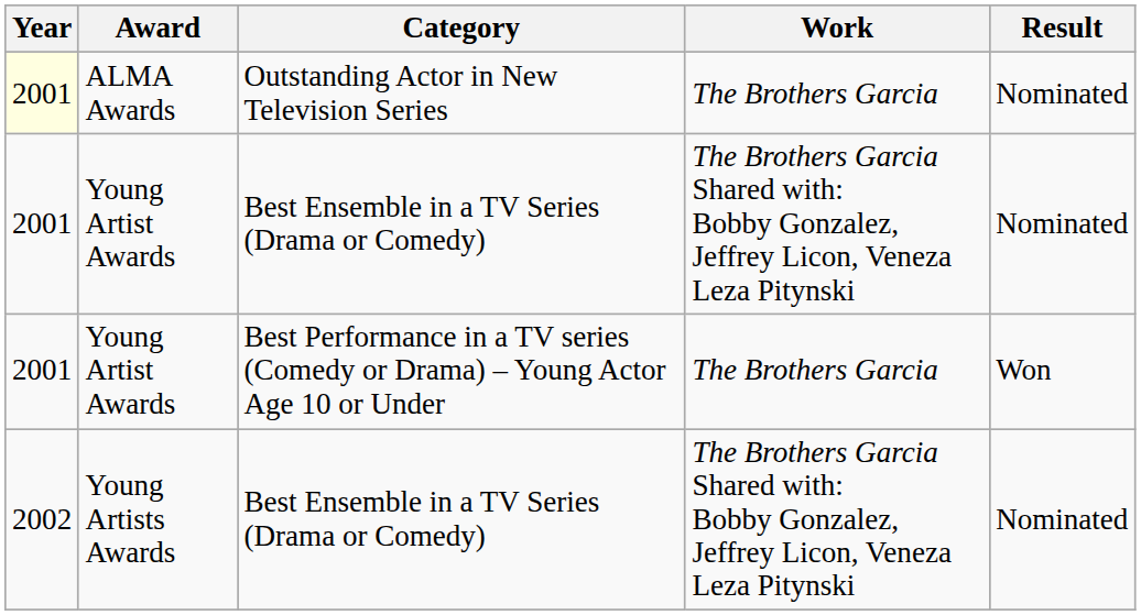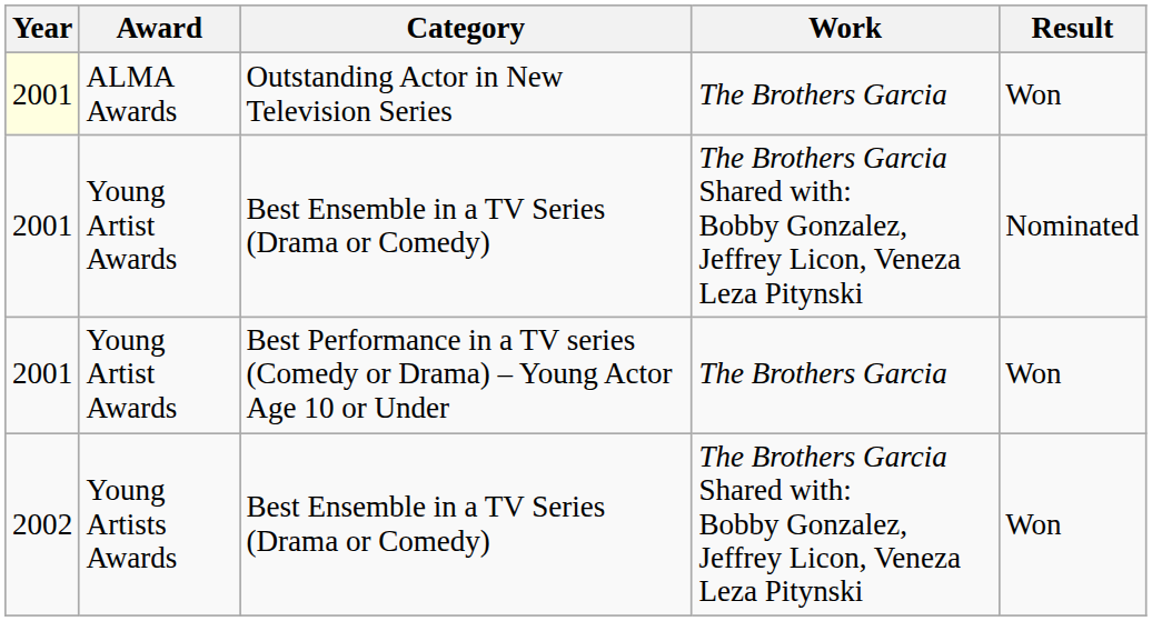ALMA Awards | Result: Nominated -> Won
Young Artists Awards | Result: Nominated -> Won
